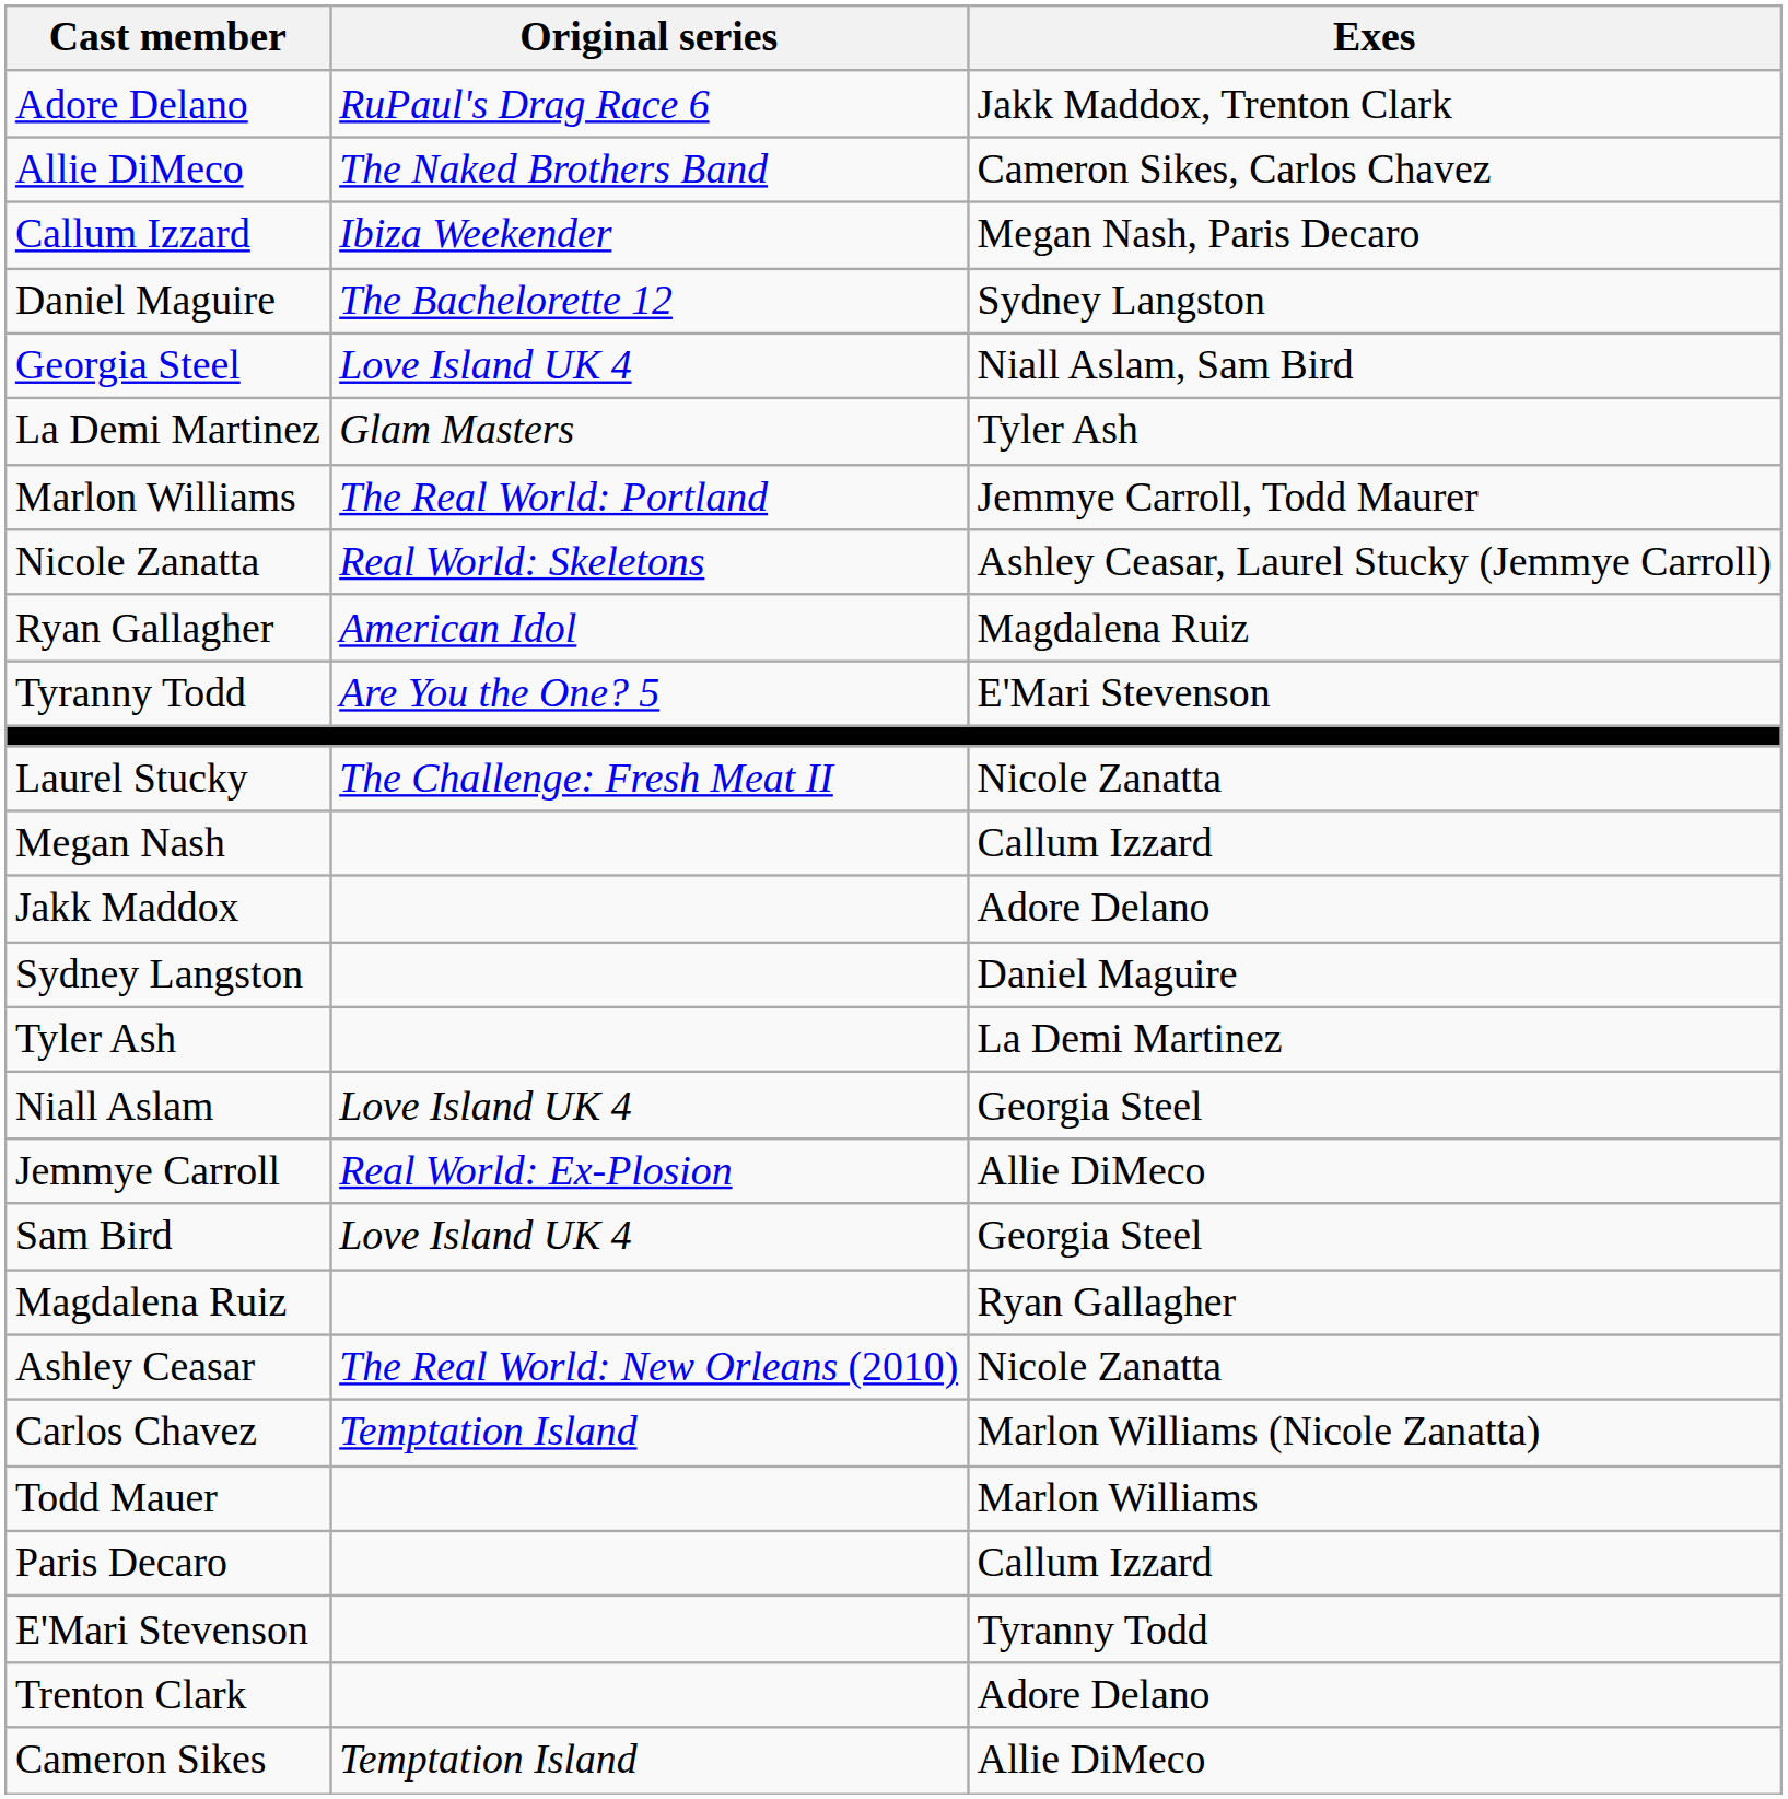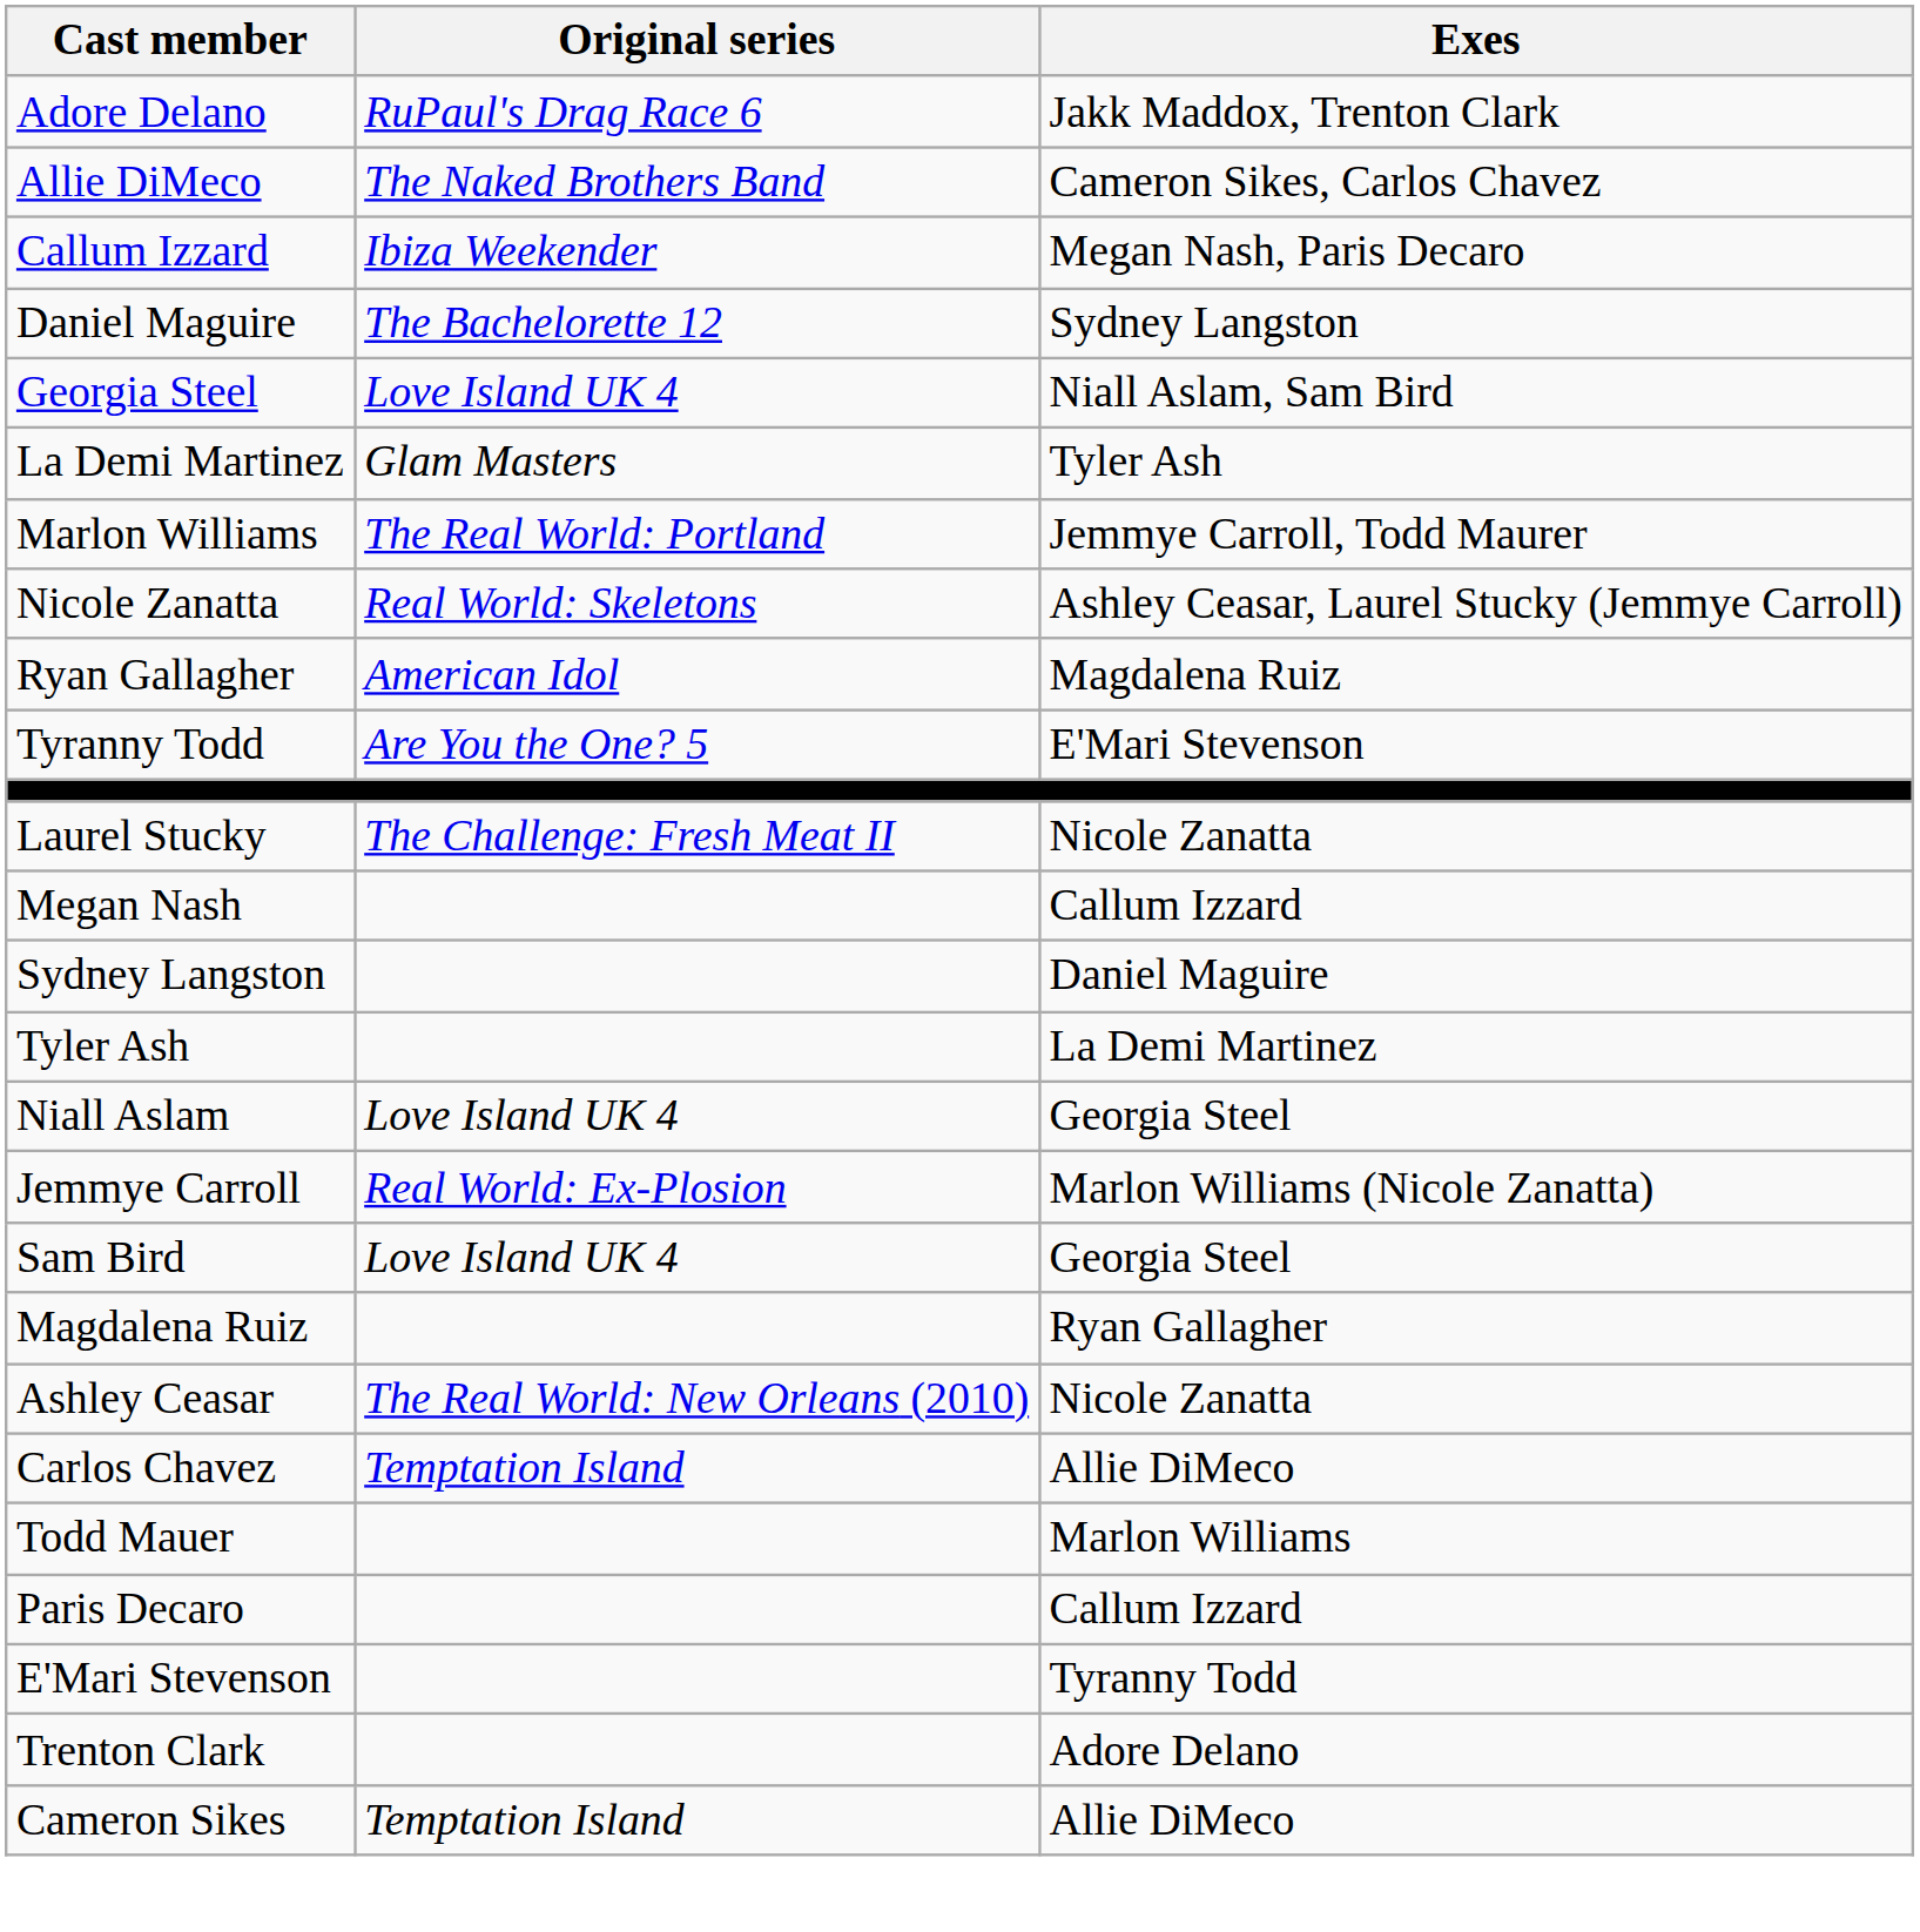- row: Jakk Maddox | Adore Delano
Jemmye Carroll | Exes: Allie DiMeco -> Marlon Williams (Nicole Zanatta)
Carlos Chavez | Exes: Marlon Williams (Nicole Zanatta) -> Allie DiMeco
